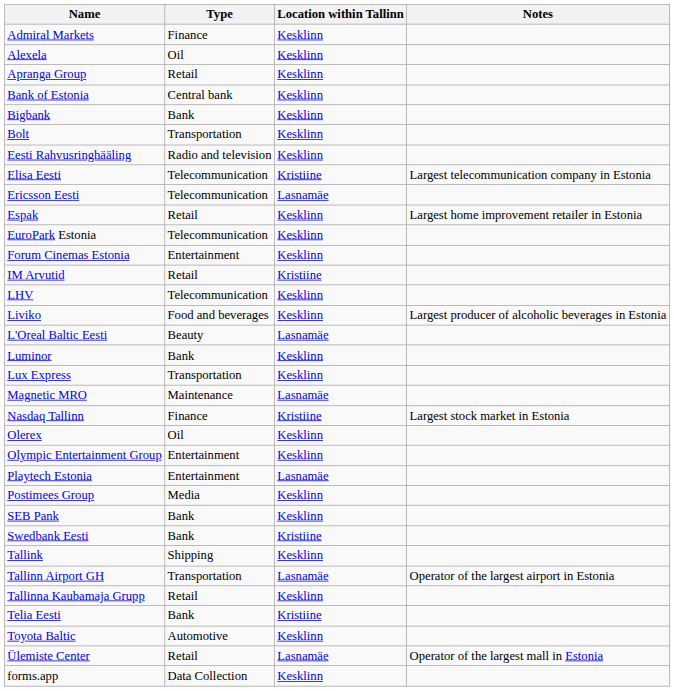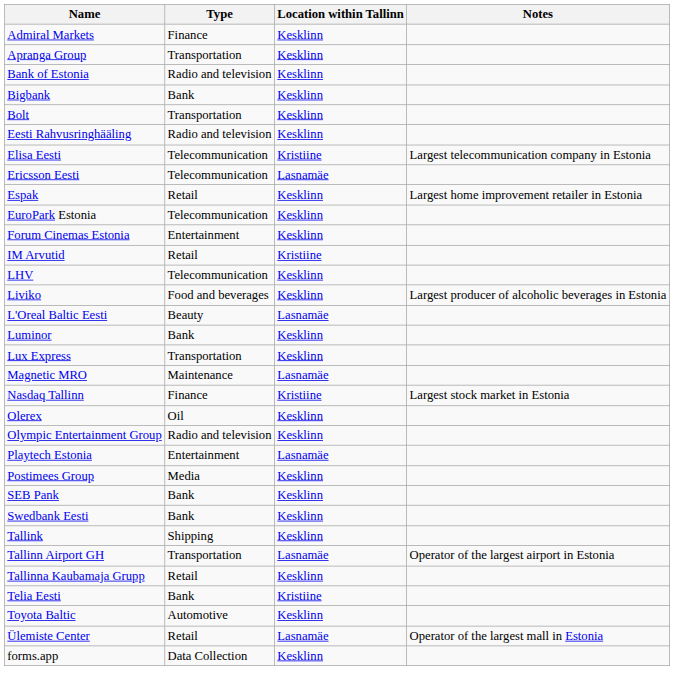- row: Alexela | Oil | Kesklinn
Apranga Group | Type: Retail -> Transportation
Bank of Estonia | Type: Central bank -> Radio and television
Olympic Entertainment Group | Type: Entertainment -> Radio and television
Swedbank Eesti | Location within Tallinn: Kristiine -> Kesklinn
